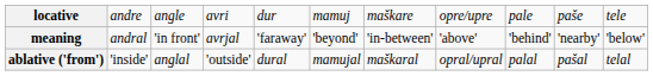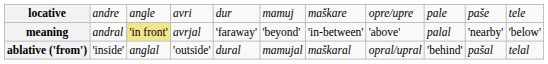meaning | column 3: no background -> khaki background
meaning | column 9: 'behind' -> palal
ablative ('from') | column 9: palal -> 'behind'
